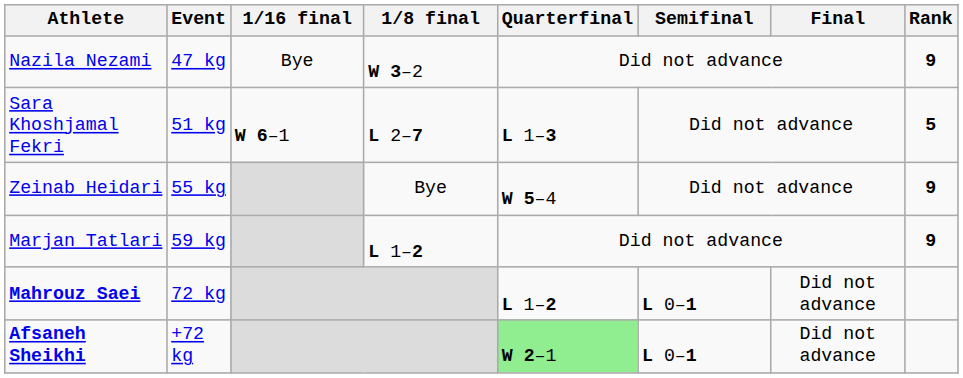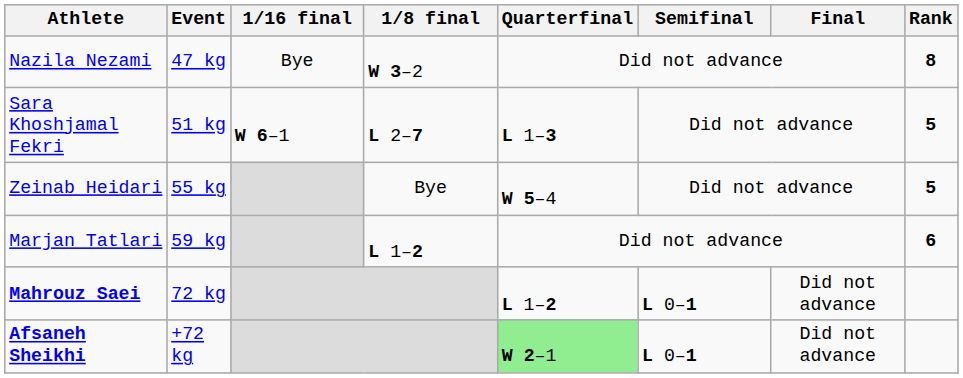Nazila Nezami | Rank: 9 -> 8
Zeinab Heidari | Rank: 9 -> 5
Marjan Tatlari | Rank: 9 -> 6
